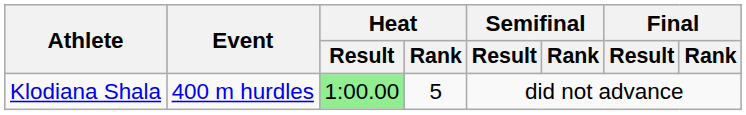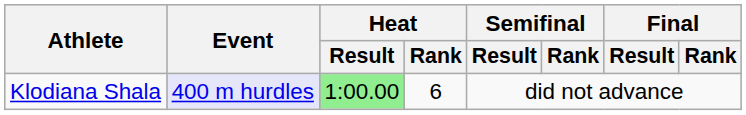Klodiana Shala | Event: no background -> lavender background
Klodiana Shala | Heat / Rank: 5 -> 6
